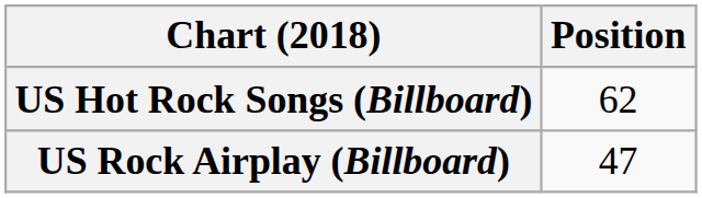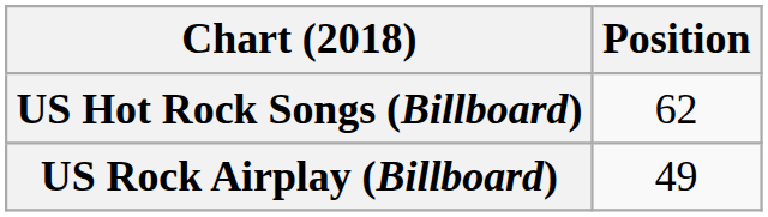US Rock Airplay (Billboard) | Position: 47 -> 49
